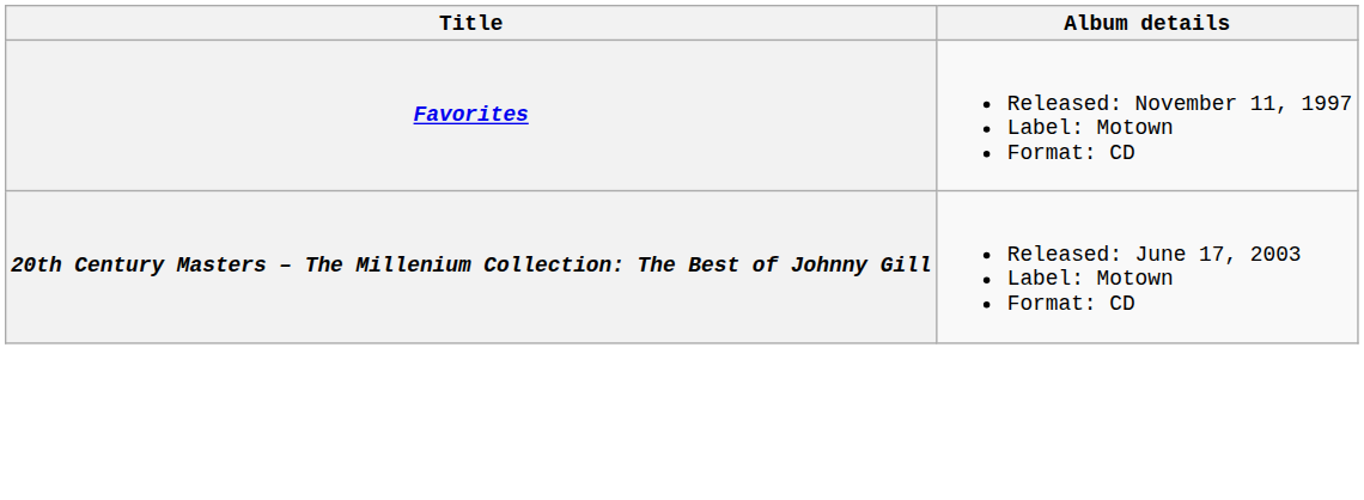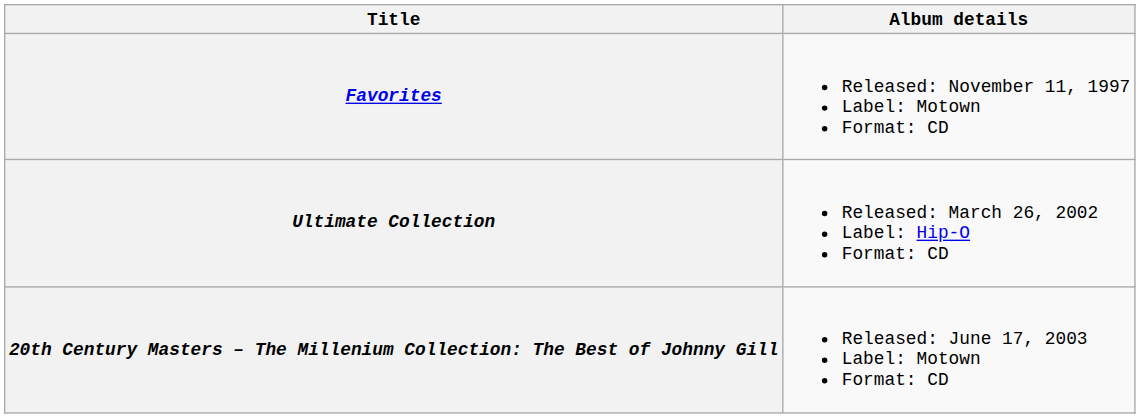+ row: Ultimate Collection | Released: March 26, 2002 Label: Hip-O Format: CD
